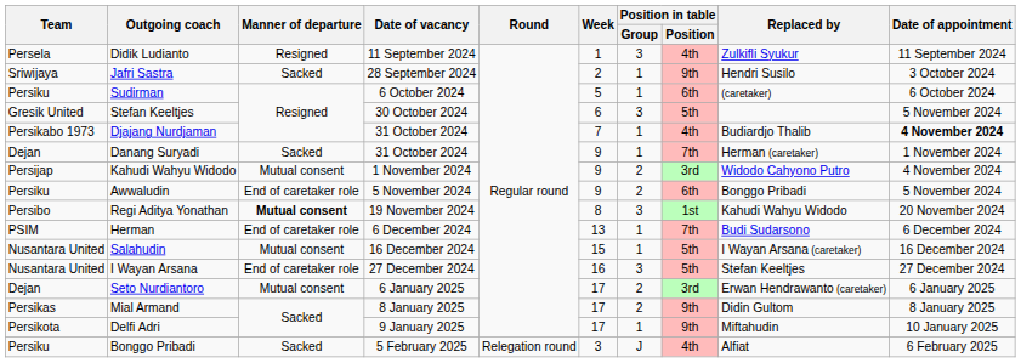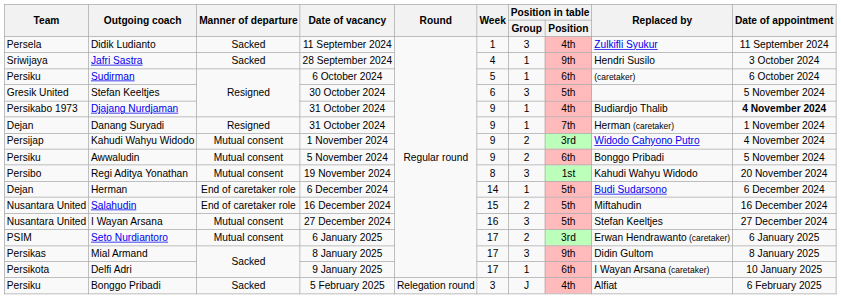Didik Ludianto | Manner of departure: Resigned -> Sacked
Jafri Sastra | Week: 2 -> 4
Djajang Nurdjaman | Week: 7 -> 9
Danang Suryadi | Manner of departure: Sacked -> Resigned
Awwaludin | Manner of departure: End of caretaker role -> Mutual consent
Regi Aditya Yonathan | Manner of departure: bold -> normal
Herman | Team: PSIM -> Dejan
Herman | Week: 13 -> 14
Herman | Position in table / Position: 7th -> 5th
Salahudin | Manner of departure: Mutual consent -> End of caretaker role
Salahudin | Position in table / Group: 1 -> 2
Salahudin | Replaced by: I Wayan Arsana (caretaker) -> Miftahudin
I Wayan Arsana | Manner of departure: End of caretaker role -> Mutual consent
Seto Nurdiantoro | Team: Dejan -> PSIM
Mial Armand | Position in table / Group: 2 -> 3
Delfi Adri | Position in table / Position: 9th -> 6th
Delfi Adri | Replaced by: Miftahudin -> I Wayan Arsana (caretaker)
